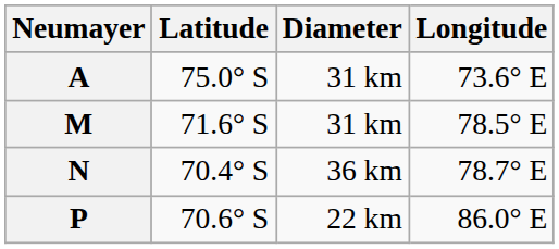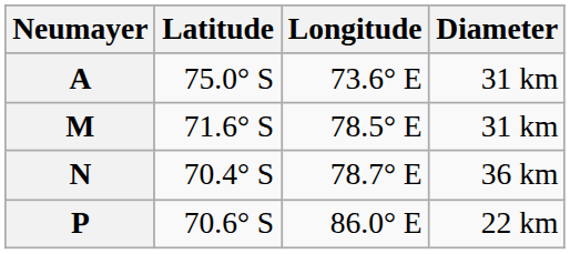columns swapped: Longitude <-> Diameter
